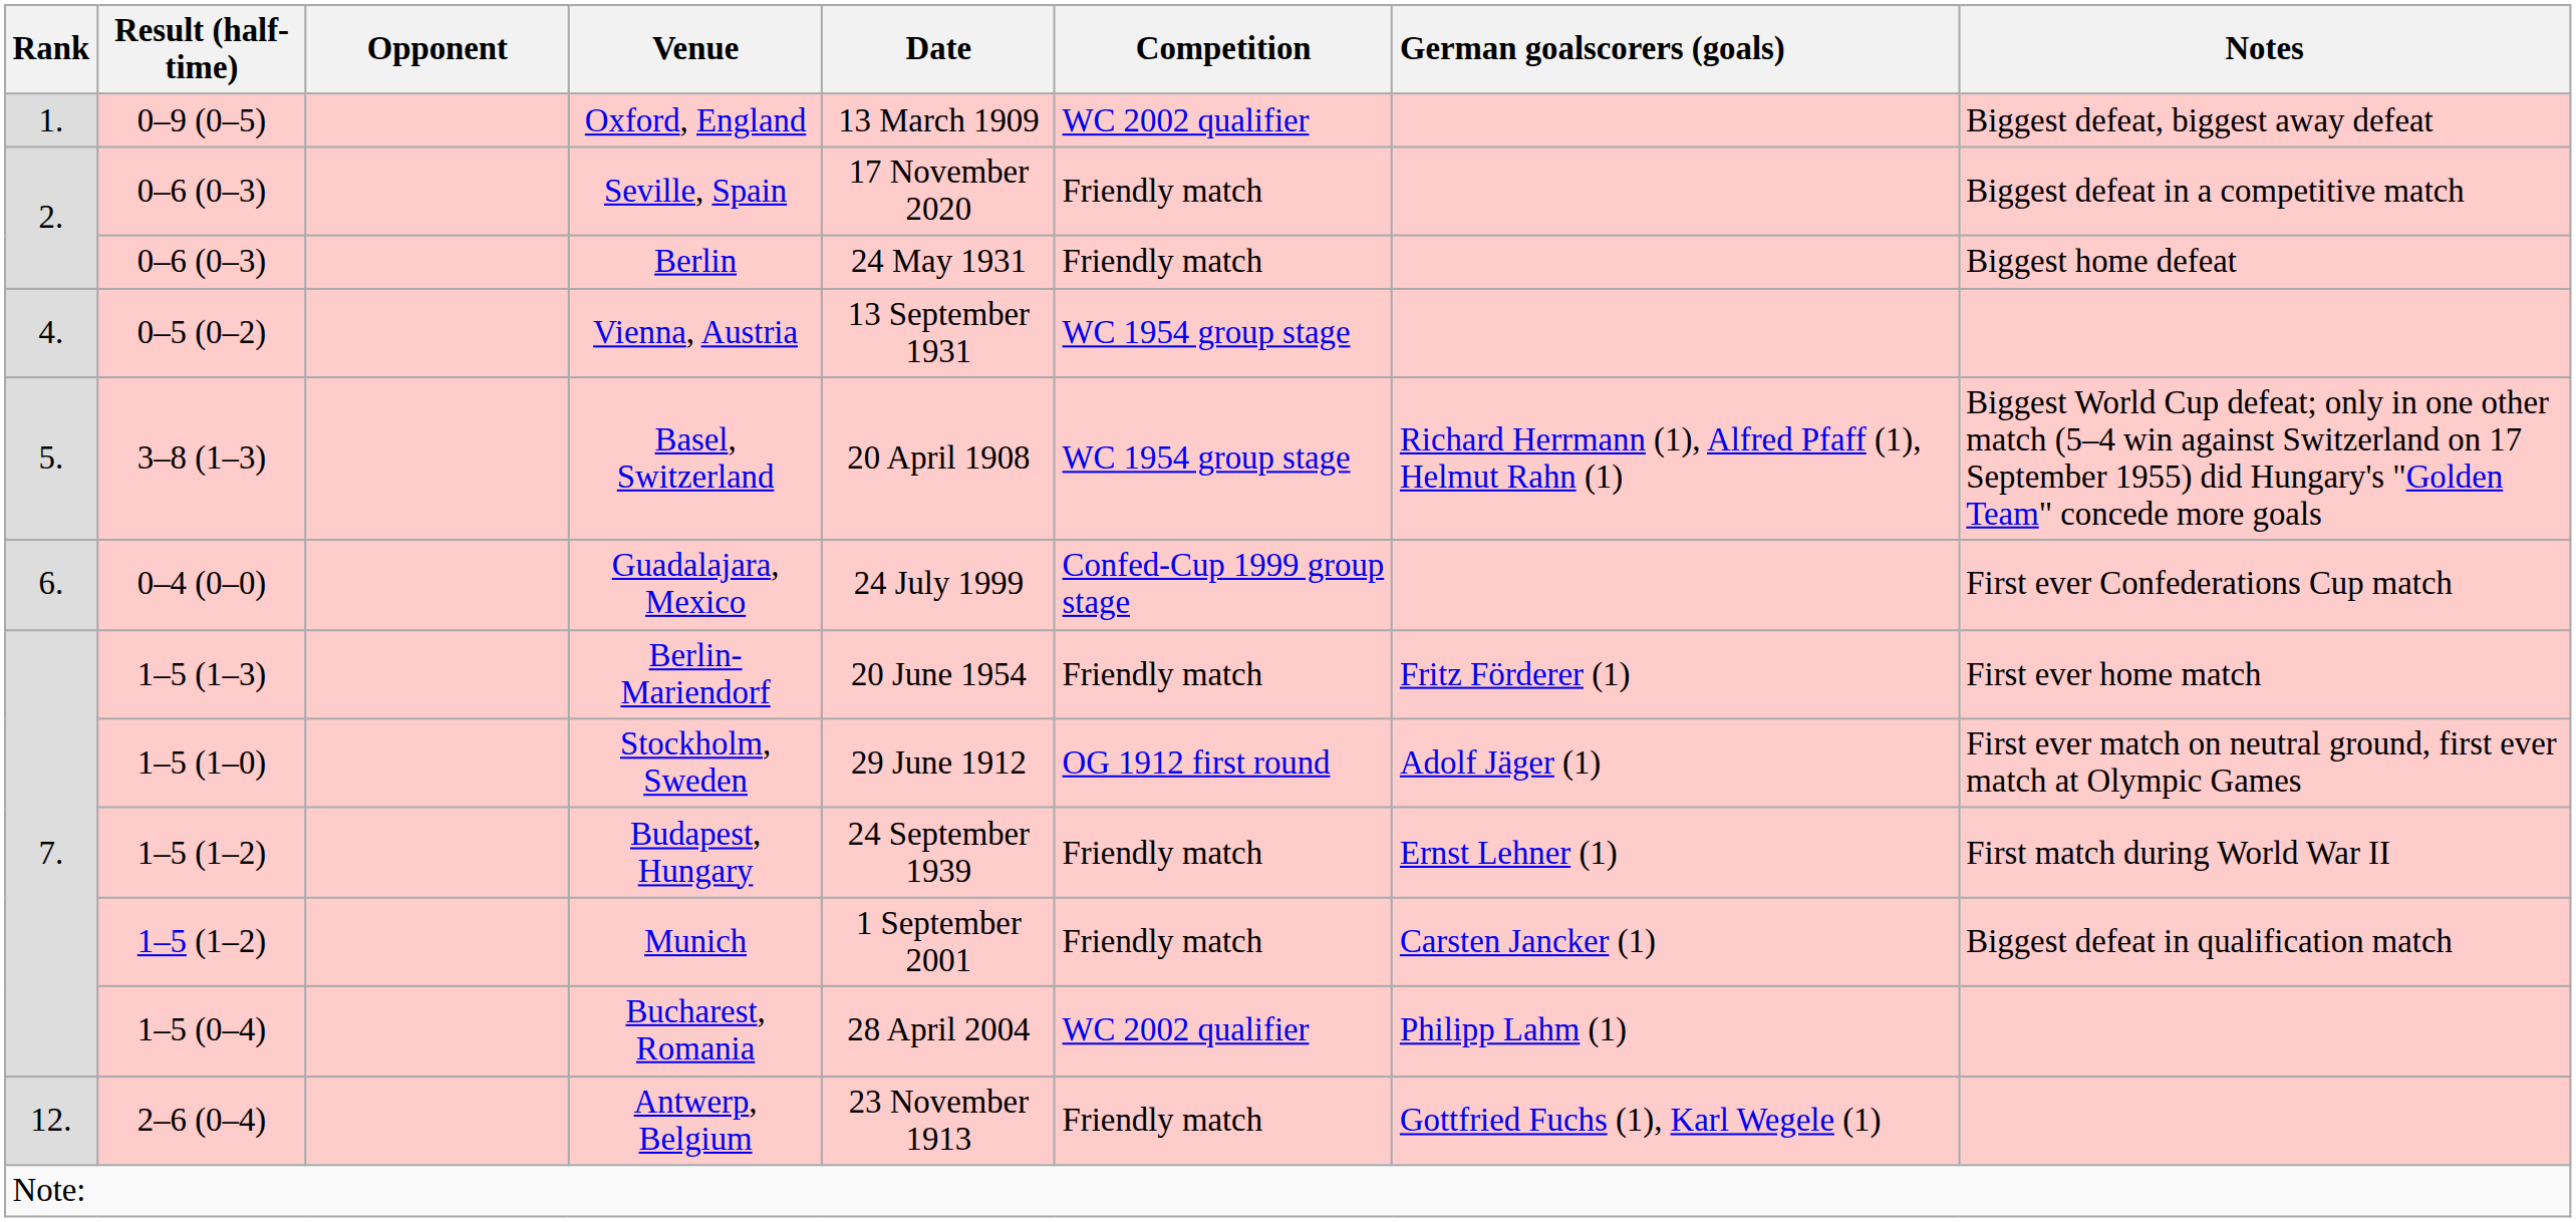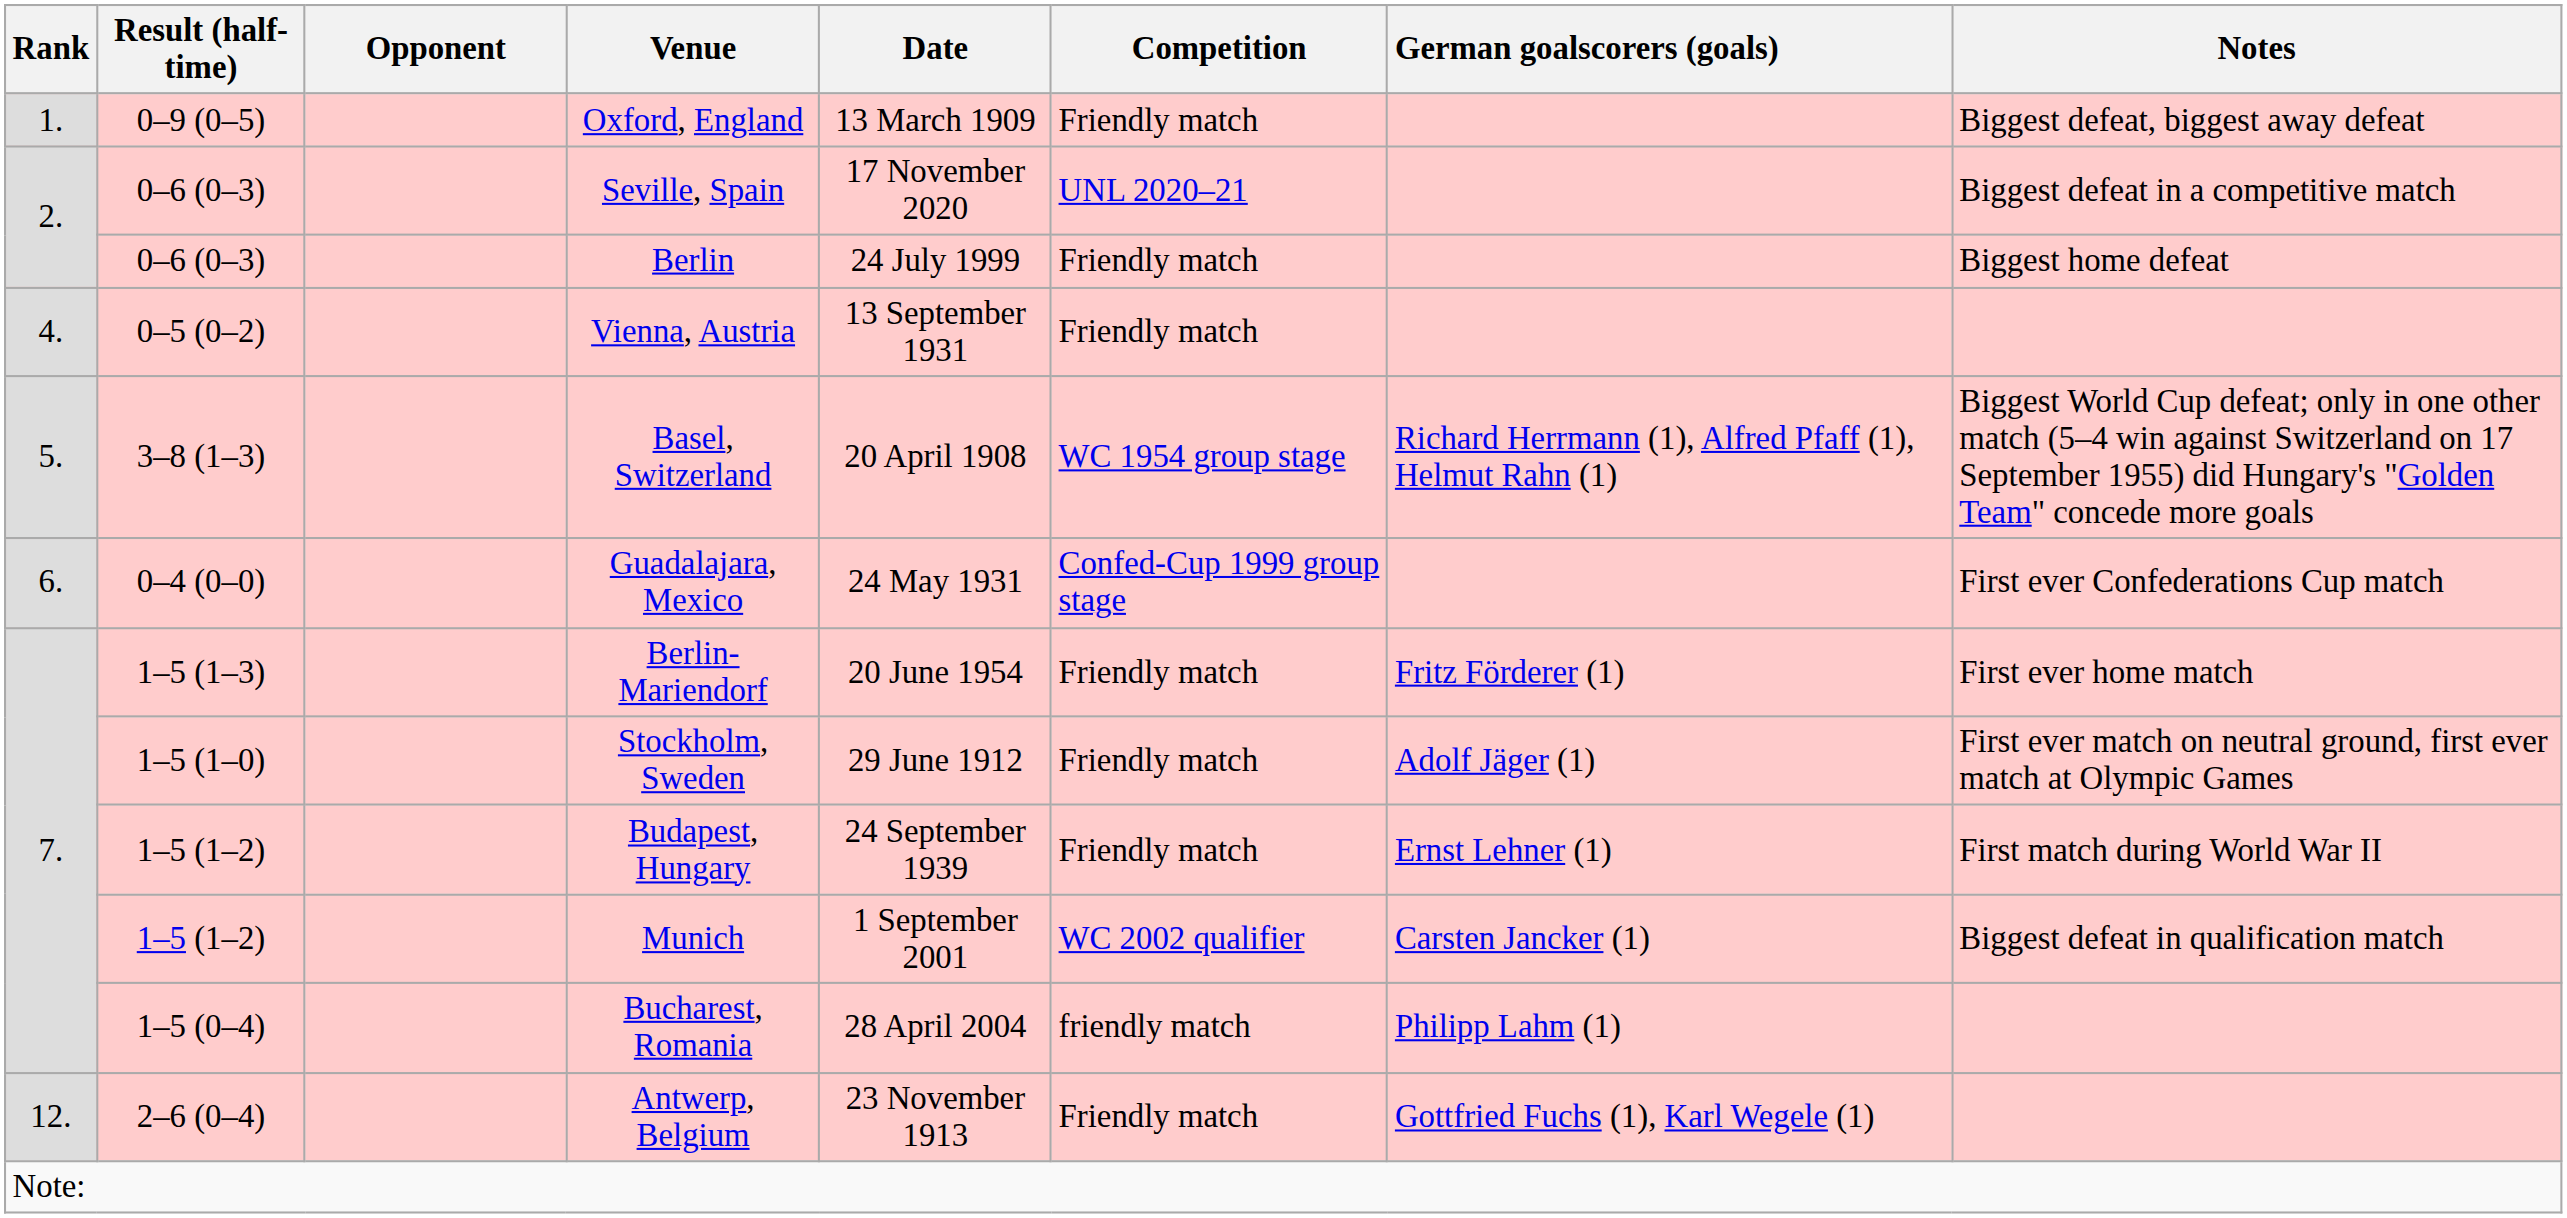Oxford, England | Competition: WC 2002 qualifier -> Friendly match
Seville, Spain | Competition: Friendly match -> UNL 2020–21
Berlin | Date: 24 May 1931 -> 24 July 1999
Vienna, Austria | Competition: WC 1954 group stage -> Friendly match
Guadalajara, Mexico | Date: 24 July 1999 -> 24 May 1931
Stockholm, Sweden | Competition: OG 1912 first round -> Friendly match
Munich | Competition: Friendly match -> WC 2002 qualifier
Bucharest, Romania | Competition: WC 2002 qualifier -> friendly match
